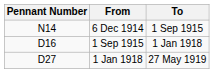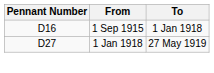- row: N14 | 6 Dec 1914 | 1 Sep 1915
